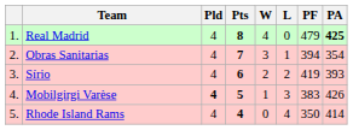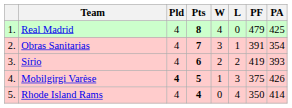Real Madrid | PA: bold -> normal
Obras Sanitarias | PF: 394 -> 391
Mobilgirgi Varèse | PF: 383 -> 375
